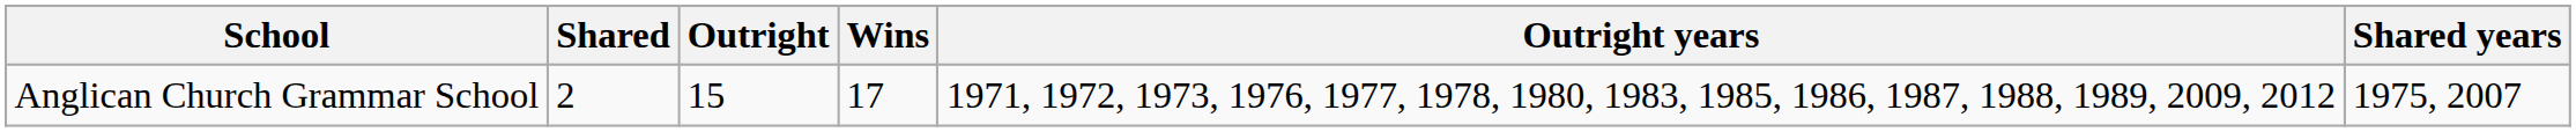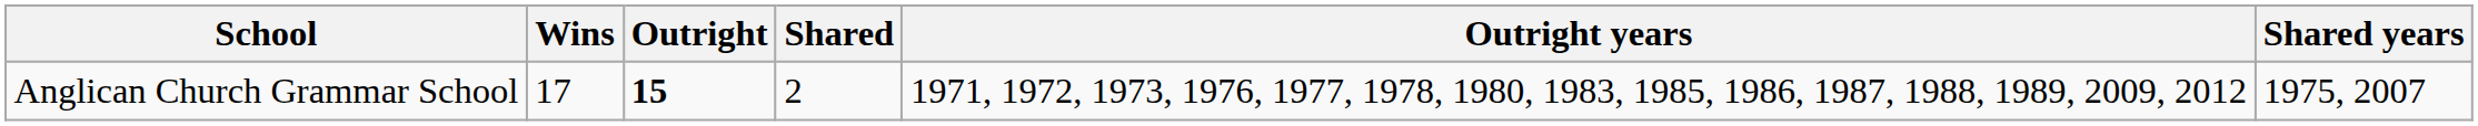columns swapped: Wins <-> Shared
Anglican Church Grammar School | Outright: normal -> bold
